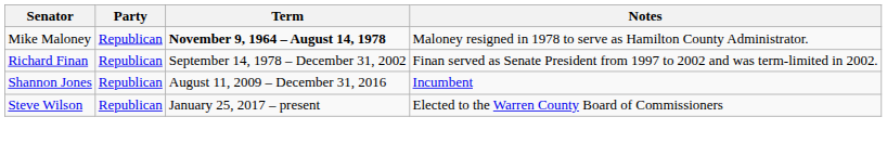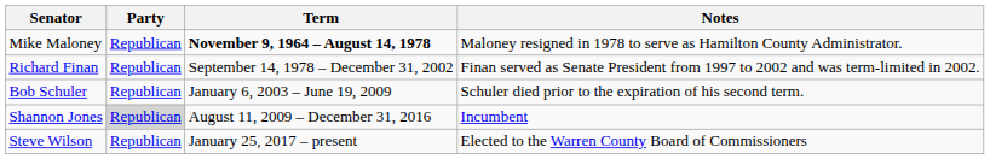+ row: Bob Schuler | Republican | January 6, 2003 – June 19, 2009 | Schuler died prior to the expiration of his second term.
Shannon Jones | Party: no background -> lightgrey background
